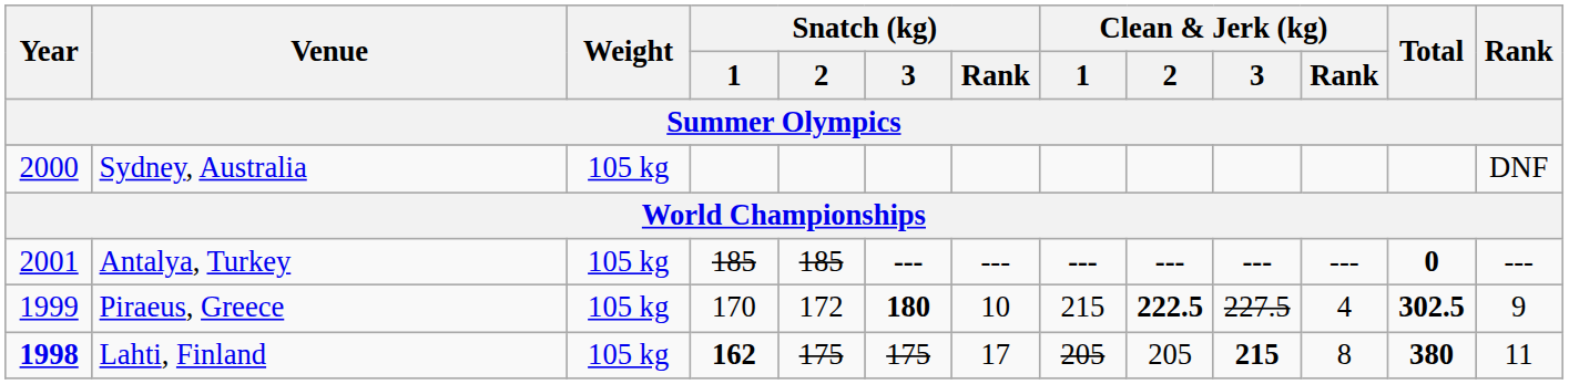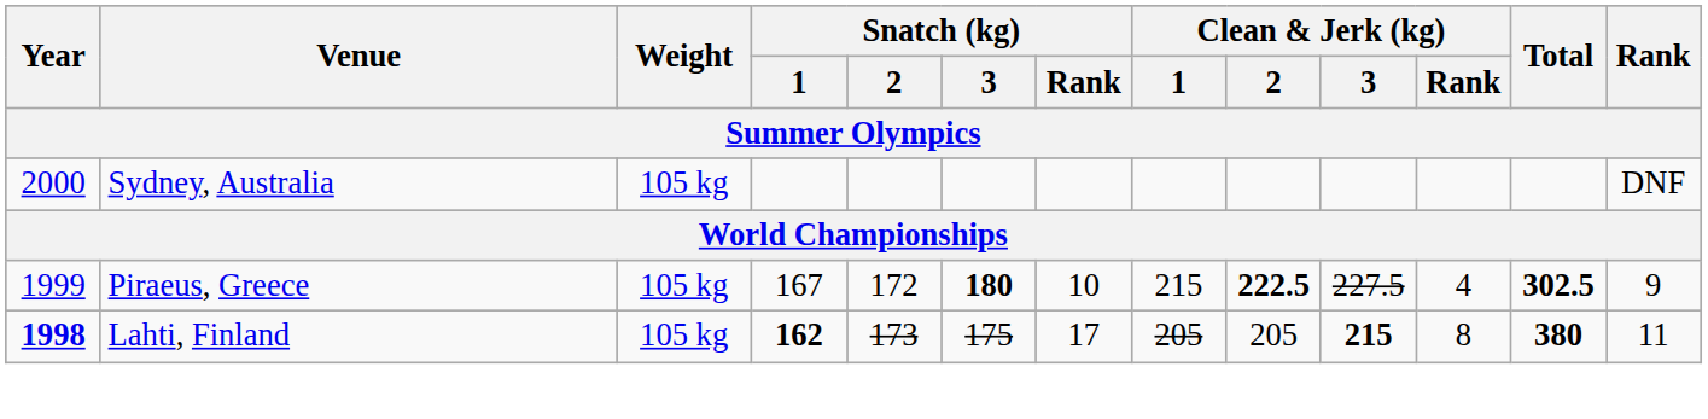- row: 2001 | Antalya, Turkey | 105 kg | 185 | 185 | --- | --- | --- | --- | --- | --- | 0 | ---
Piraeus, Greece | Snatch (kg) / 1: 170 -> 167
Lahti, Finland | Snatch (kg) / 2: 175 -> 173
